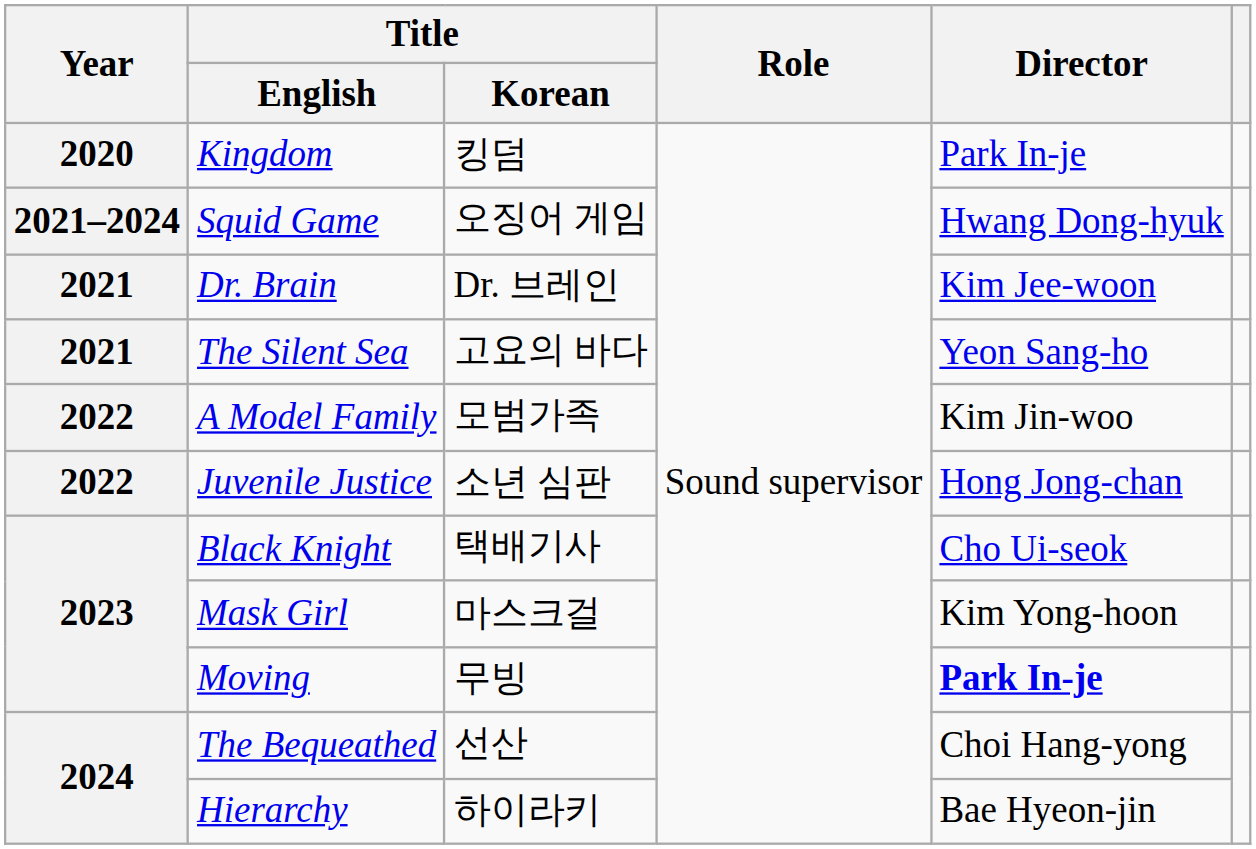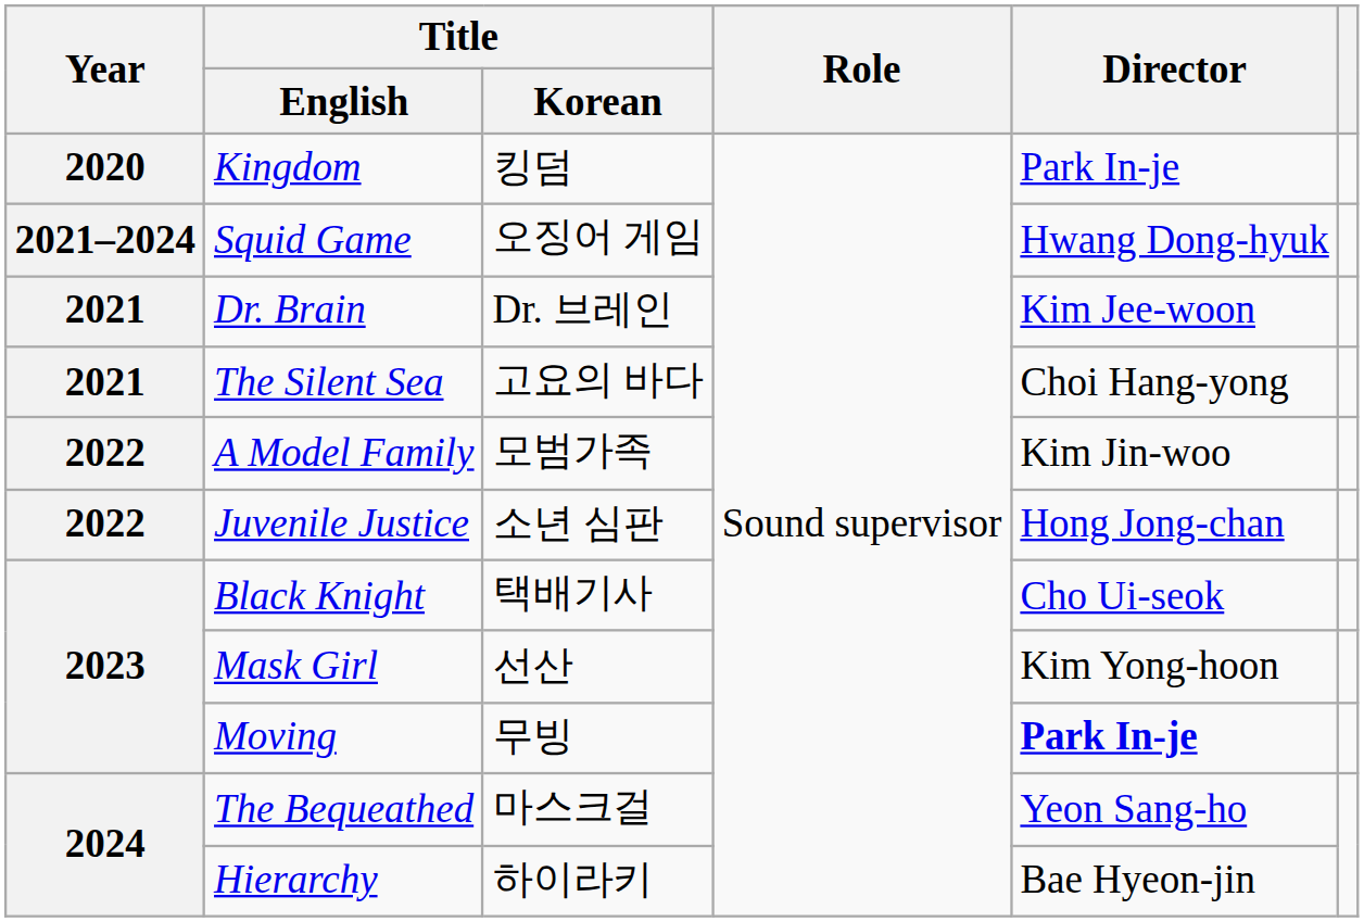The Silent Sea | Director: Yeon Sang-ho -> Choi Hang-yong
Mask Girl | Title / Korean: 마스크걸 -> 선산
The Bequeathed | Title / Korean: 선산 -> 마스크걸
The Bequeathed | Director: Choi Hang-yong -> Yeon Sang-ho
